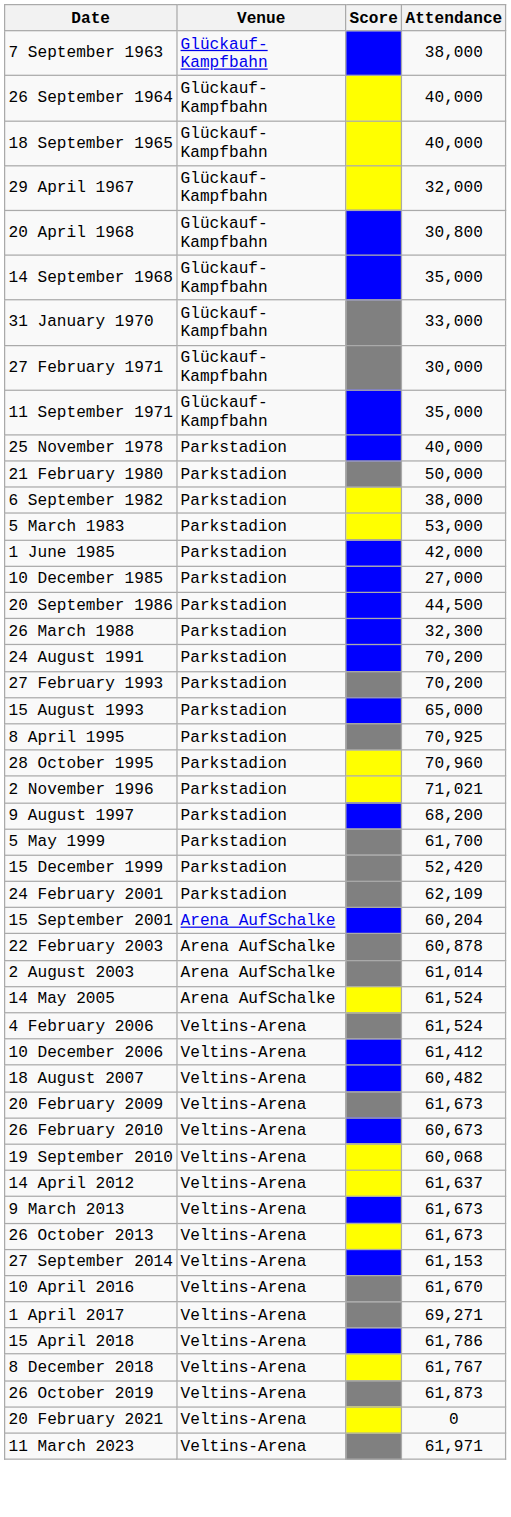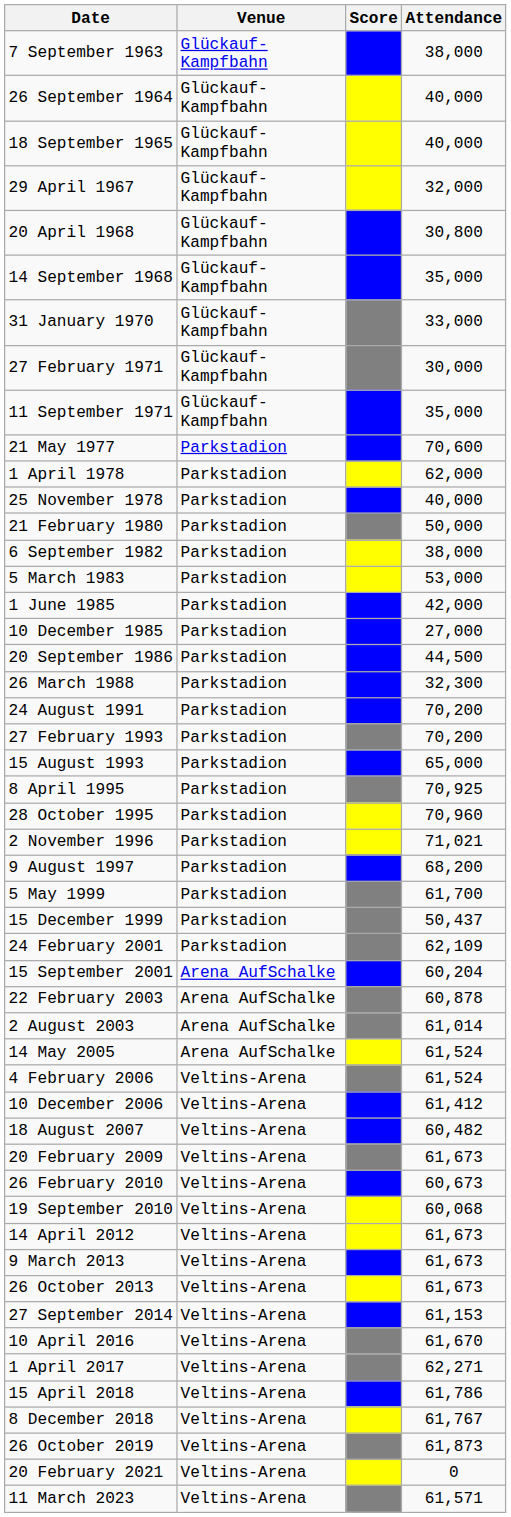+ row: 21 May 1977 | Parkstadion | 70,600
+ row: 1 April 1978 | Parkstadion | 62,000
15 December 1999 | Attendance: 52,420 -> 50,437
14 April 2012 | Attendance: 61,637 -> 61,673
1 April 2017 | Attendance: 69,271 -> 62,271
11 March 2023 | Attendance: 61,971 -> 61,571
